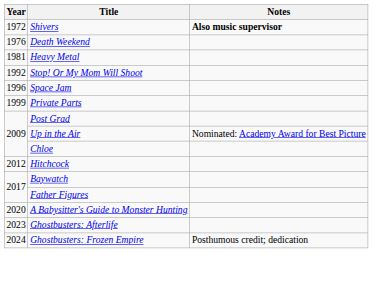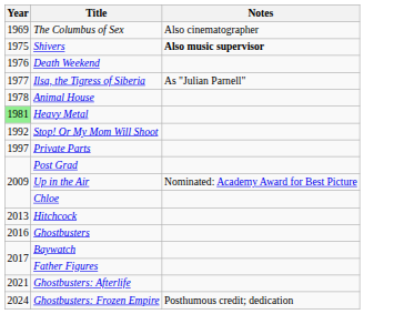+ row: 1969 | The Columbus of Sex | Also cinematographer
Shivers | Year: 1972 -> 1975
+ row: 1977 | Ilsa, the Tigress of Siberia | As "Julian Parnell"
+ row: 1978 | Animal House
Heavy Metal | Year: no background -> lightgreen background
- row: 1996 | Space Jam
Private Parts | Year: 1999 -> 1997
Hitchcock | Year: 2012 -> 2013
+ row: 2016 | Ghostbusters
- row: 2020 | A Babysitter's Guide to Monster Hunting
Ghostbusters: Afterlife | Year: 2023 -> 2021
